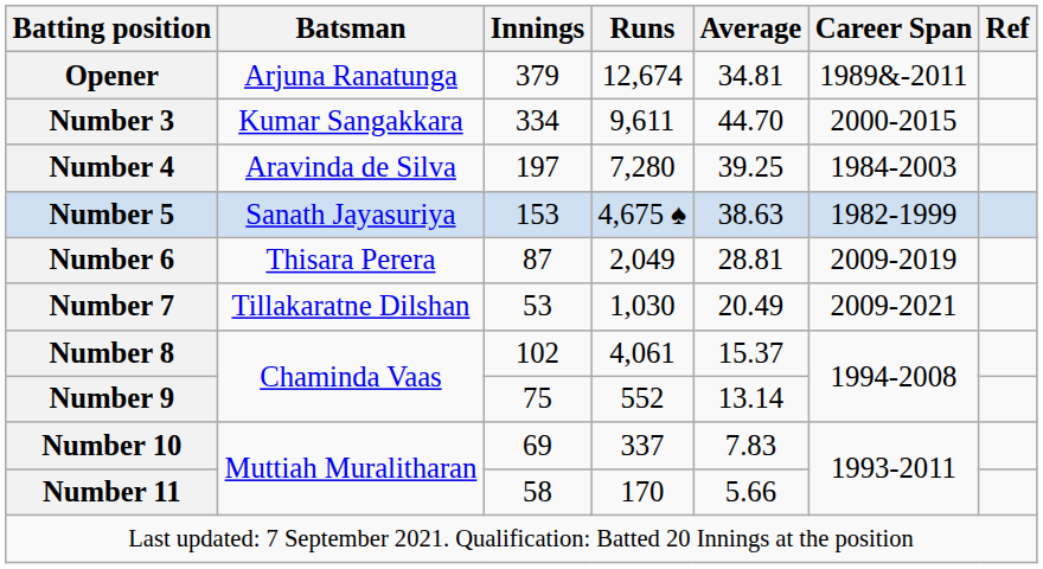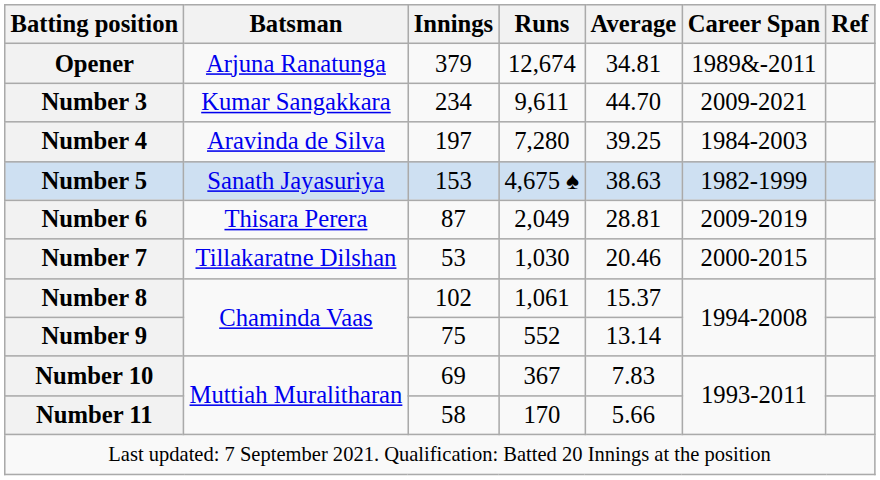Number 3 | Innings: 334 -> 234
Number 3 | Career Span: 2000-2015 -> 2009-2021
Number 7 | Average: 20.49 -> 20.46
Number 7 | Career Span: 2009-2021 -> 2000-2015
Number 8 | Runs: 4,061 -> 1,061
Number 10 | Runs: 337 -> 367
